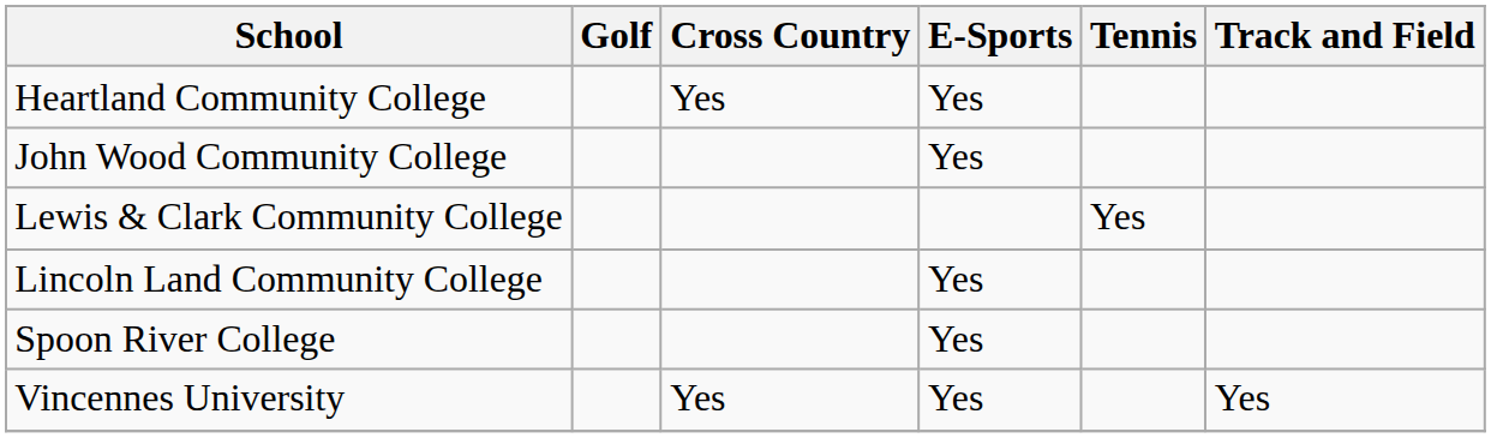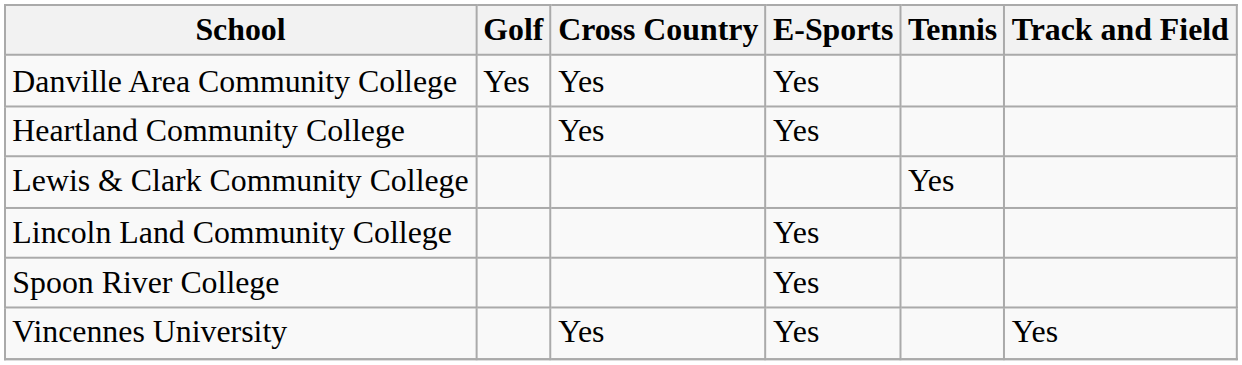+ row: Danville Area Community College | Yes | Yes | Yes
- row: John Wood Community College | Yes
